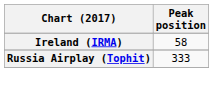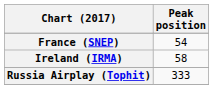+ row: France (SNEP) | 54
